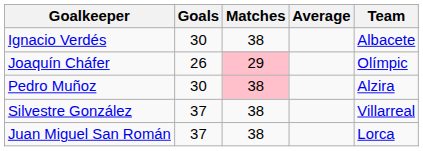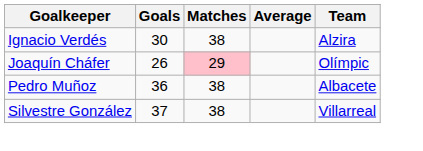Ignacio Verdés | Team: Albacete -> Alzira
Pedro Muñoz | Goals: 30 -> 36
Pedro Muñoz | Matches: pink background -> no background
Pedro Muñoz | Team: Alzira -> Albacete
- row: Juan Miguel San Román | 37 | 38 | Lorca
